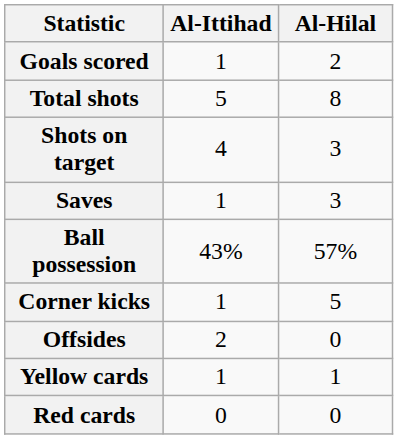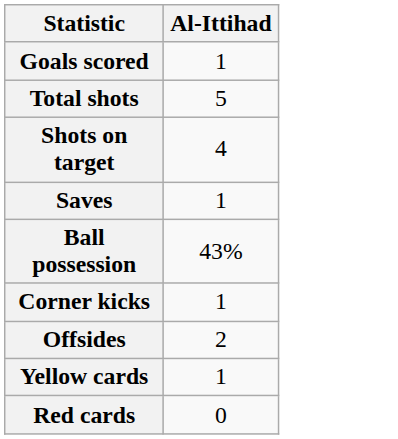- column: Al-Hilal | 2 | 8 | 3 | 3 | 57% | 5 | 0 | 1 | 0
